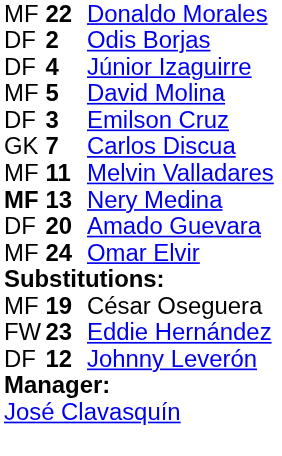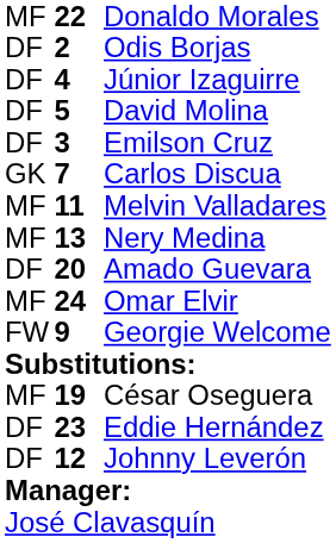David Molina | column 1: MF -> DF
Nery Medina | column 1: bold -> normal
+ row: FW | 9 | Georgie Welcome
Eddie Hernández | column 1: FW -> DF
